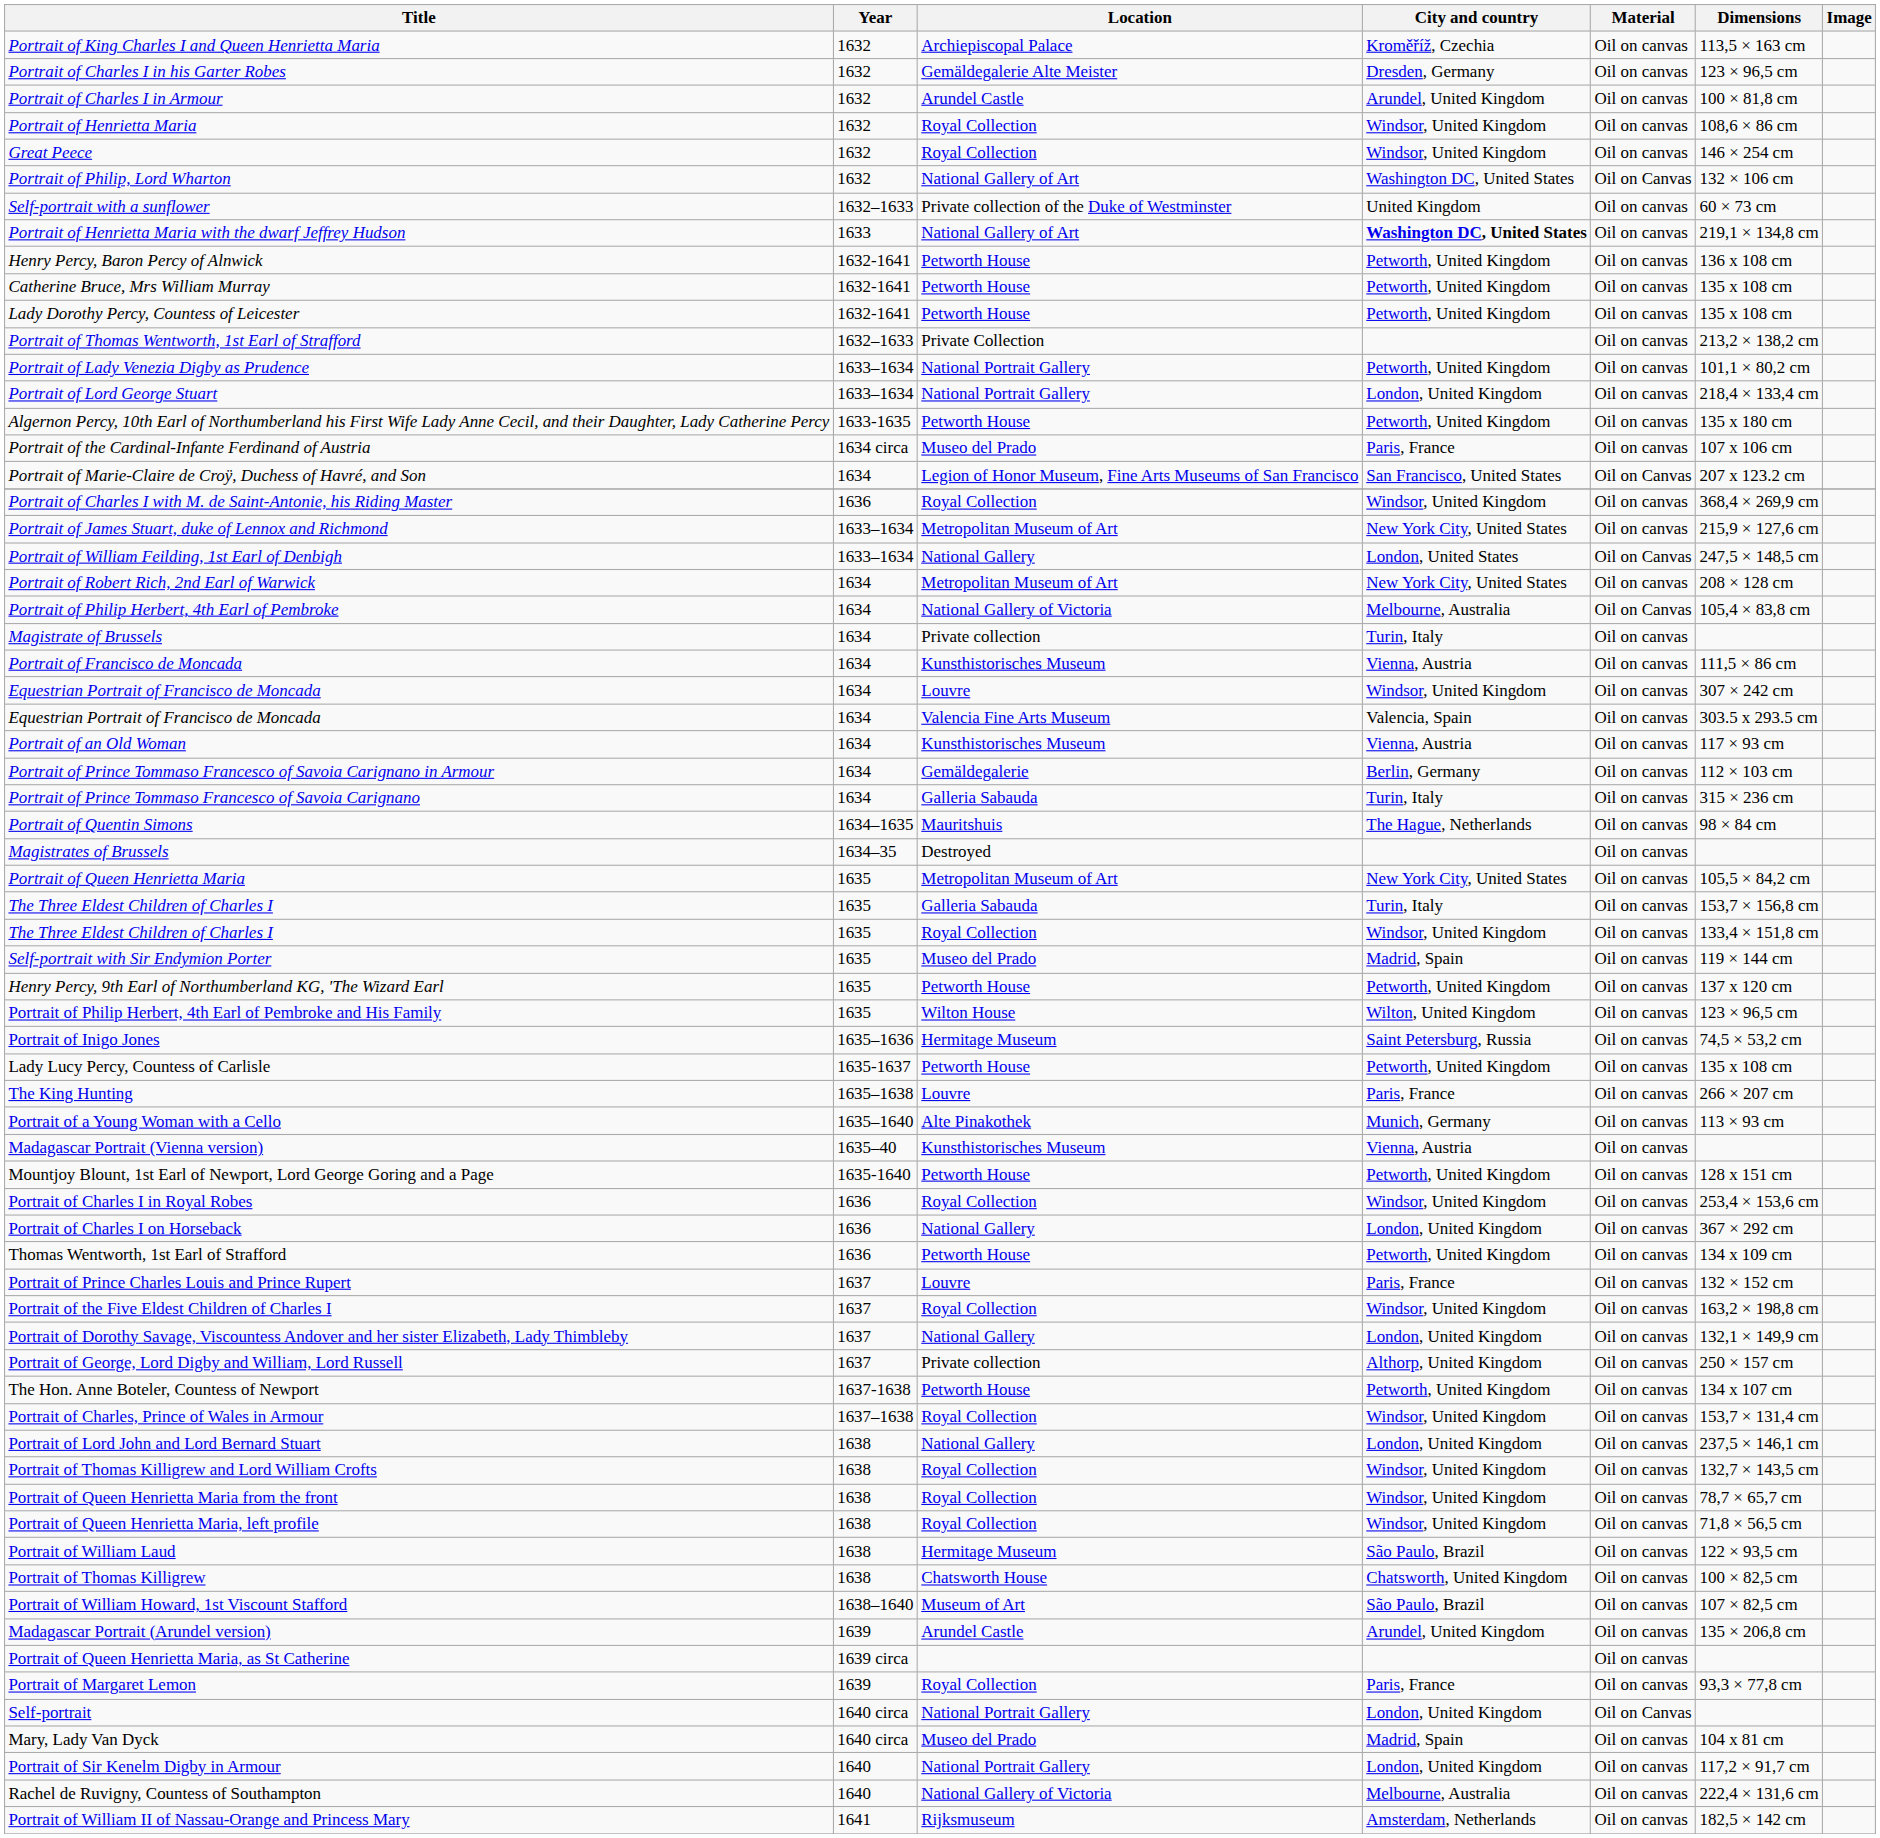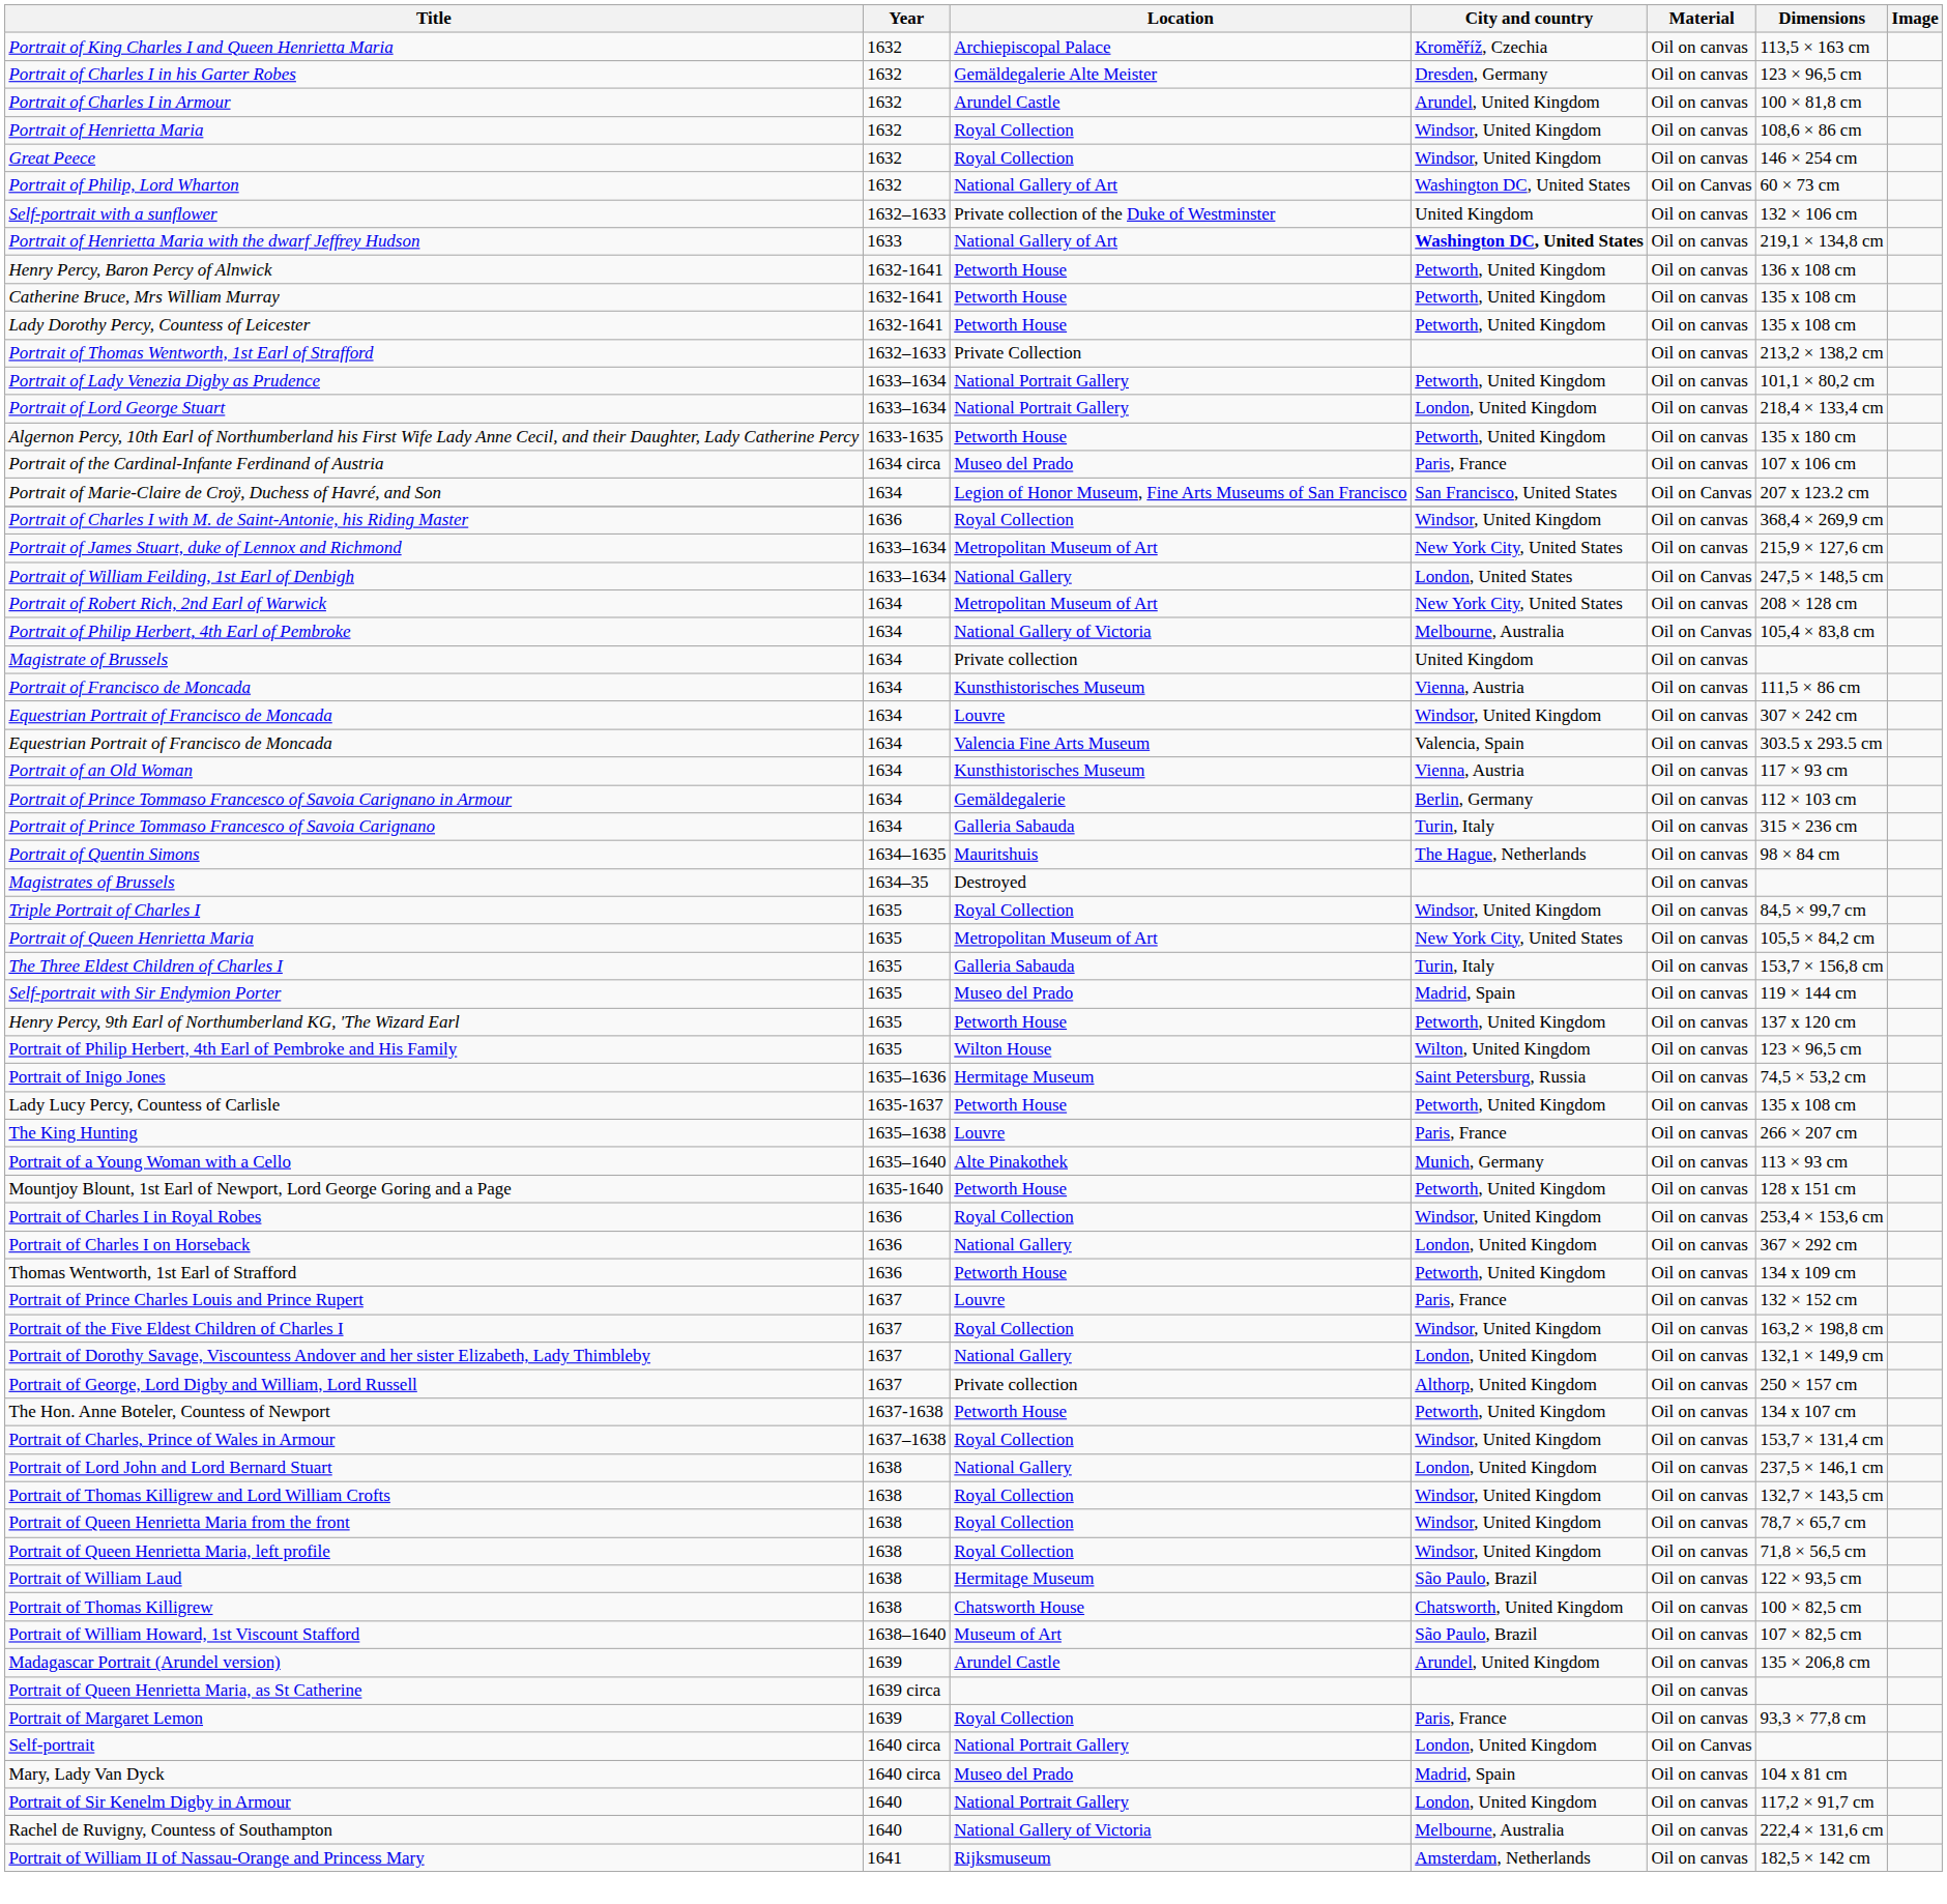Portrait of Philip, Lord Wharton | Dimensions: 132 × 106 cm -> 60 × 73 cm
Self-portrait with a sunflower | Dimensions: 60 × 73 cm -> 132 × 106 cm
Magistrate of Brussels | City and country: Turin, Italy -> United Kingdom
+ row: Triple Portrait of Charles I | 1635 | Royal Collection | Windsor, United Kingdom | Oil on canvas | 84,5 × 99,7 cm
- row: The Three Eldest Children of Charles I | 1635 | Royal Collection | Windsor, United Kingdom | Oil on canvas | 133,4 × 151,8 cm
- row: Madagascar Portrait (Vienna version) | 1635–40 | Kunsthistorisches Museum | Vienna, Austria | Oil on canvas
